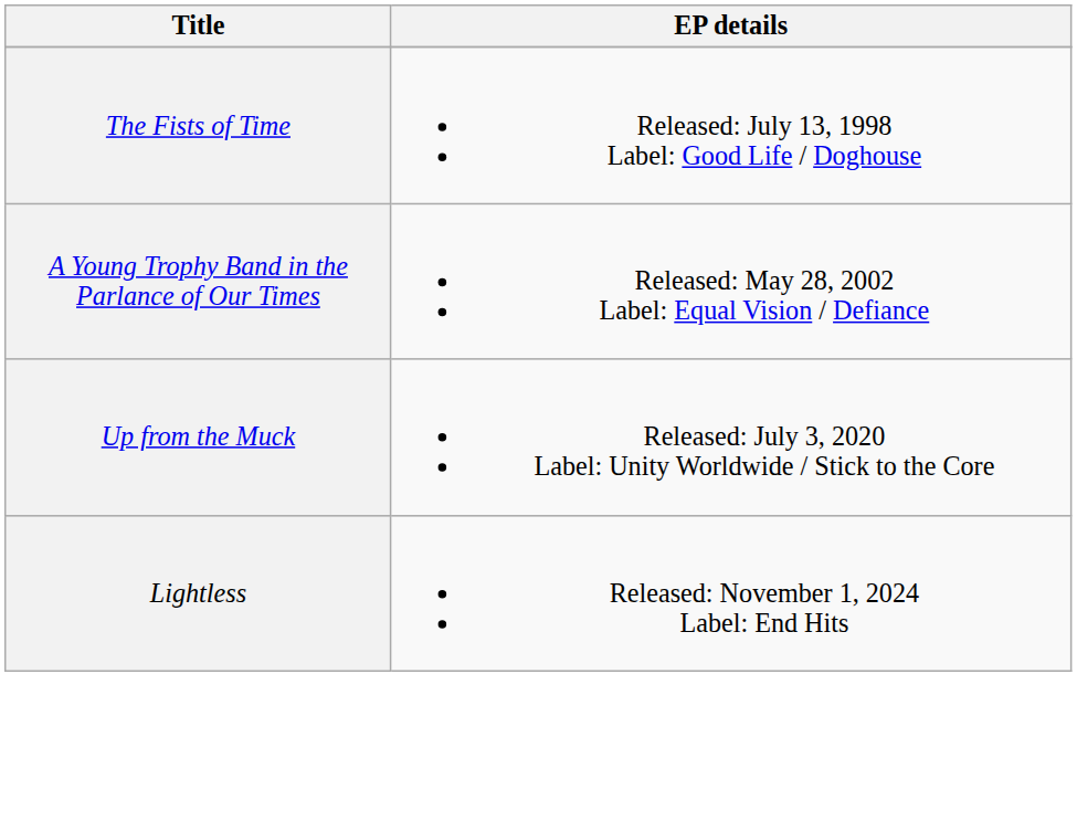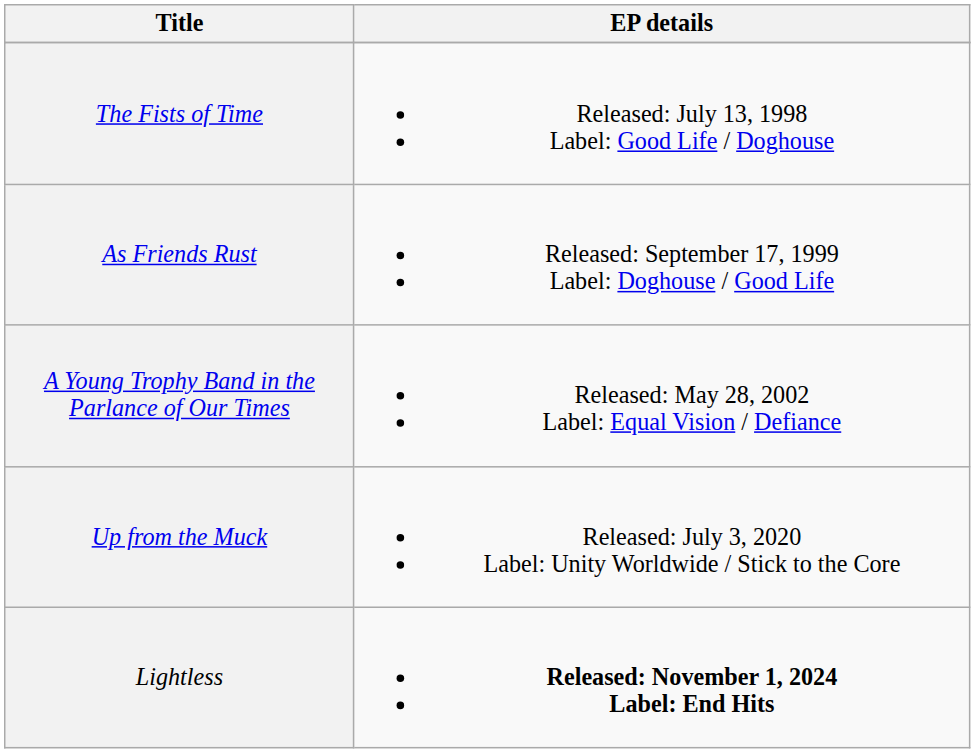+ row: As Friends Rust | Released: September 17, 1999 Label: Doghouse / Good Life
Lightless | EP details: normal -> bold
